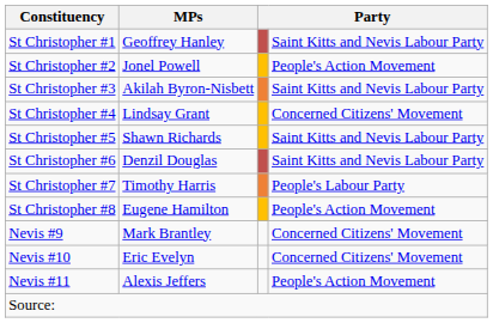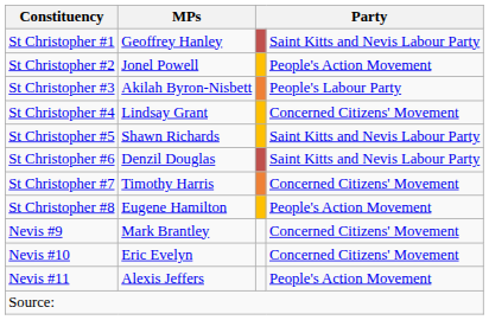St Christopher #3 | column 4: Saint Kitts and Nevis Labour Party -> People's Labour Party
St Christopher #7 | column 4: People's Labour Party -> Concerned Citizens' Movement
